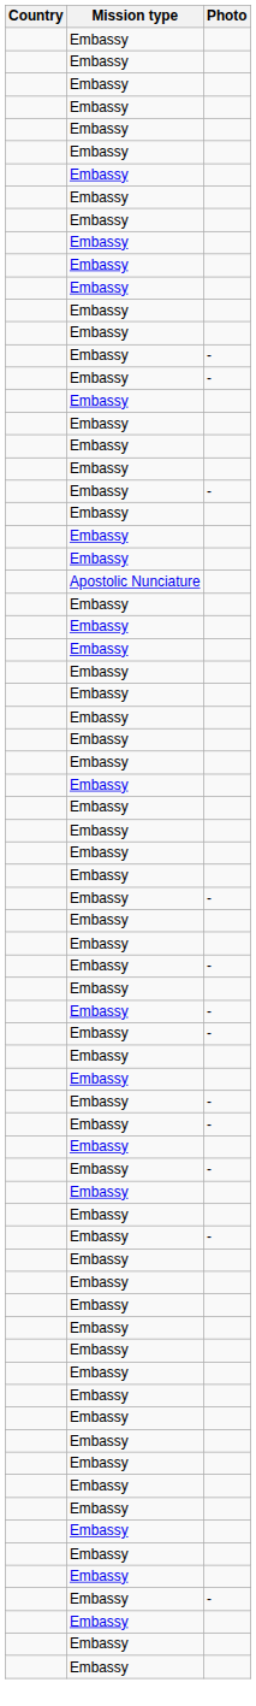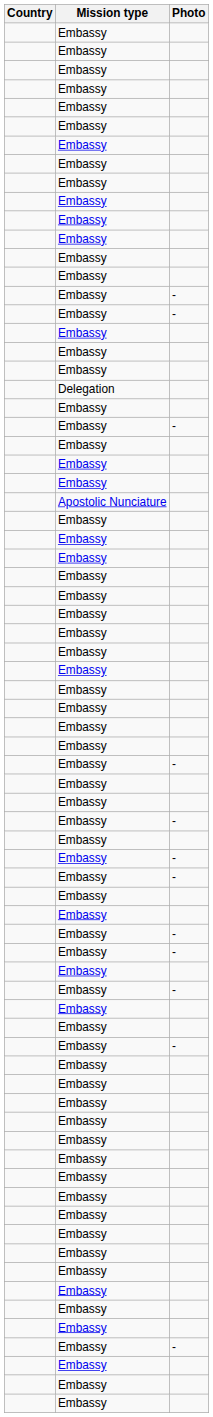+ row: Delegation
